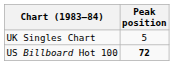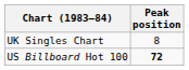UK Singles Chart | Peak position: 5 -> 8
